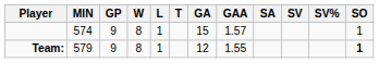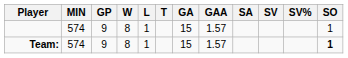Team: | MIN: 579 -> 574
Team: | GA: 12 -> 15
Team: | GAA: 1.55 -> 1.57
